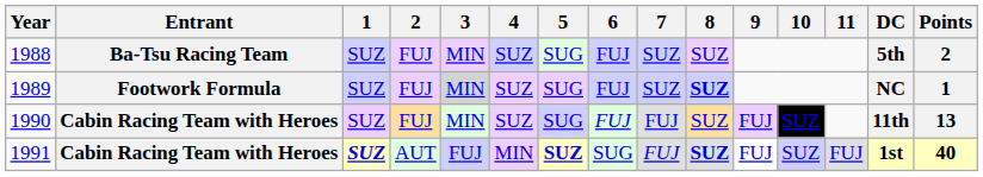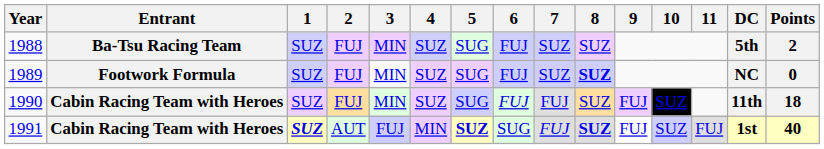1989 | 3: lightgrey background -> no background
1989 | Points: 1 -> 0
1990 | Points: 13 -> 18
